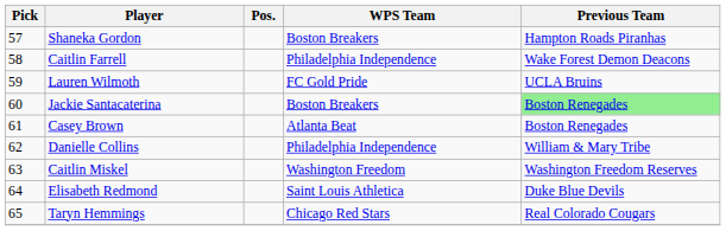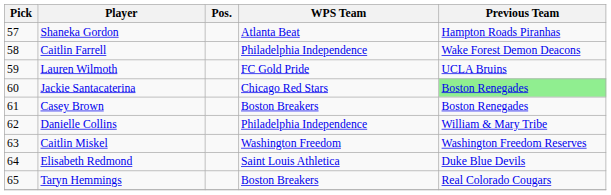Shaneka Gordon | WPS Team: Boston Breakers -> Atlanta Beat
Jackie Santacaterina | WPS Team: Boston Breakers -> Chicago Red Stars
Casey Brown | WPS Team: Atlanta Beat -> Boston Breakers
Taryn Hemmings | WPS Team: Chicago Red Stars -> Boston Breakers
